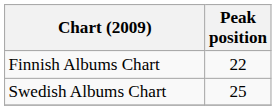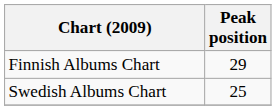Finnish Albums Chart | Peak position: 22 -> 29
